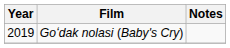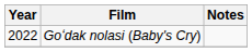Goʻdak nolasi (Baby's Cry) | Year: 2019 -> 2022
